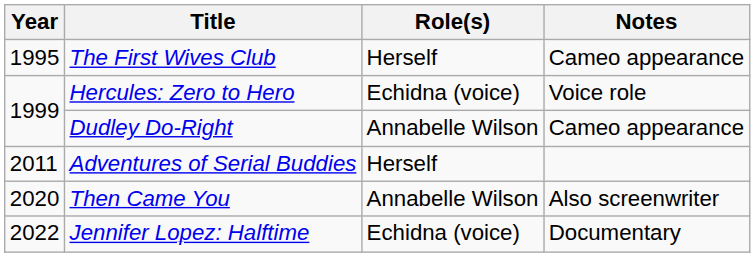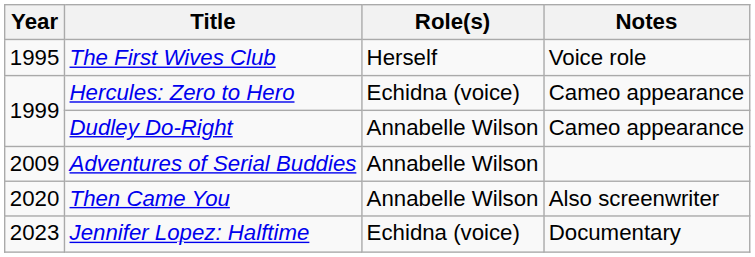The First Wives Club | Notes: Cameo appearance -> Voice role
Hercules: Zero to Hero | Notes: Voice role -> Cameo appearance
Adventures of Serial Buddies | Year: 2011 -> 2009
Adventures of Serial Buddies | Role(s): Herself -> Annabelle Wilson
Jennifer Lopez: Halftime | Year: 2022 -> 2023
